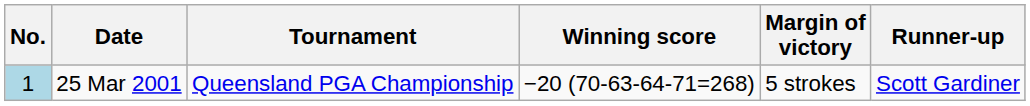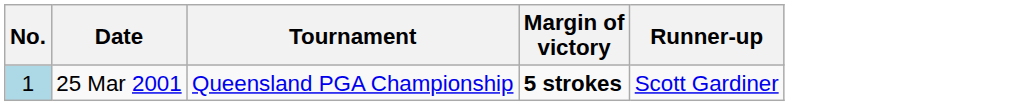- column: Winning score | −20 (70-63-64-71=268)
25 Mar 2001 | Margin of victory: normal -> bold
